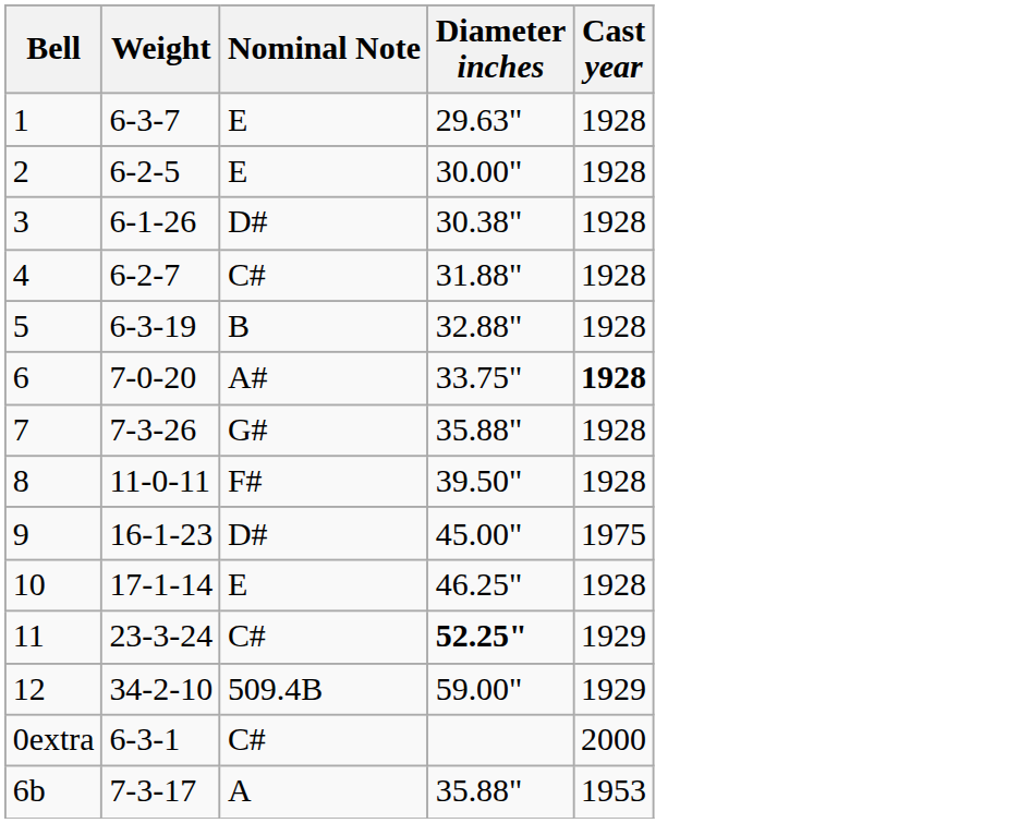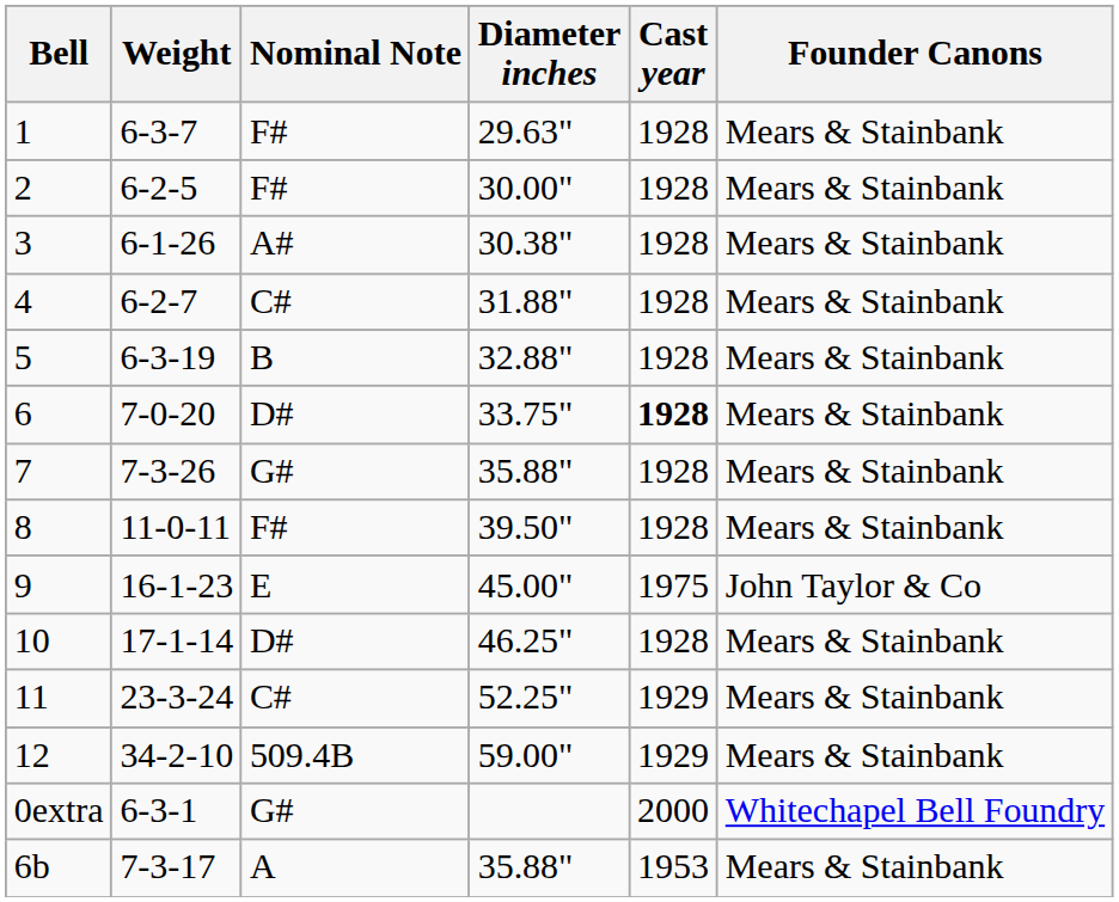+ column: Founder Canons | Mears & Stainbank | Mears & Stainbank | Mears & Stainbank | Mears & Stainbank | Mears & Stainbank | Mears & Stainbank | Mears & Stainbank | Mears & Stainbank | John Taylor & Co | Mears & Stainbank | Mears & Stainbank | Mears & Stainbank | Whitechapel Bell Foundry | Mears & Stainbank
1 | Nominal Note: E -> F#
2 | Nominal Note: E -> F#
3 | Nominal Note: D# -> A#
6 | Nominal Note: A# -> D#
9 | Nominal Note: D# -> E
10 | Nominal Note: E -> D#
11 | Diameter inches: bold -> normal
0extra | Nominal Note: C# -> G#
